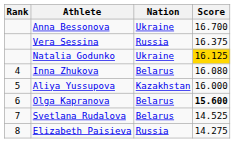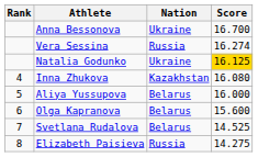Vera Sessina | Score: 16.375 -> 16.274
Inna Zhukova | Nation: Belarus -> Kazakhstan
Aliya Yussupova | Nation: Kazakhstan -> Belarus
Olga Kapranova | Score: bold -> normal
